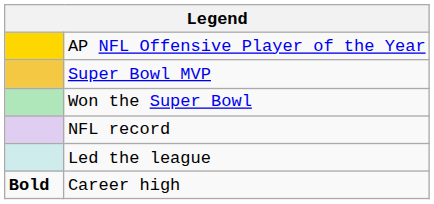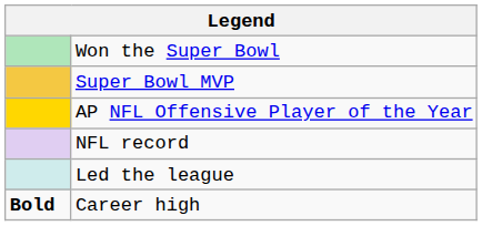rows swapped: AP NFL Offensive Player of the Year <-> Won the Super Bowl
